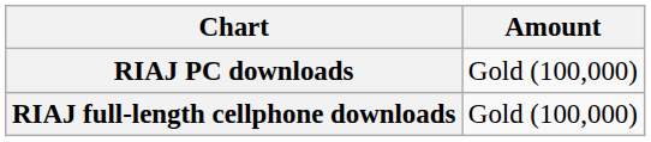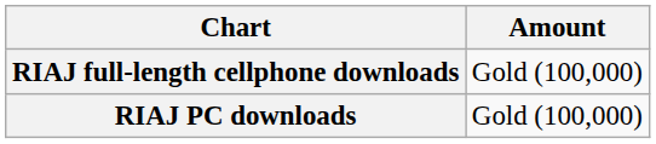rows swapped: RIAJ full-length cellphone downloads <-> RIAJ PC downloads
